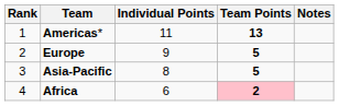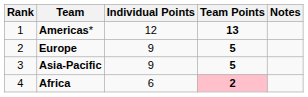Americas* | Individual Points: 11 -> 12
Asia-Pacific | Individual Points: 8 -> 9
